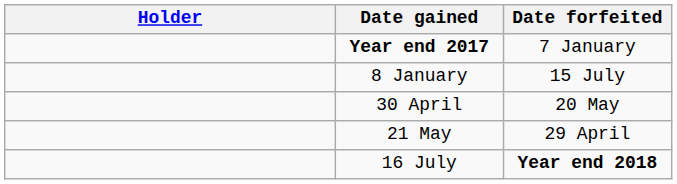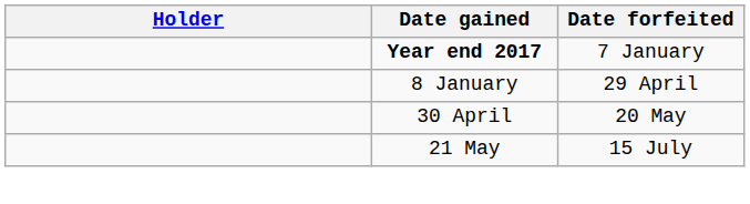8 January | Date forfeited: 15 July -> 29 April
21 May | Date forfeited: 29 April -> 15 July
- row: 16 July | Year end 2018
